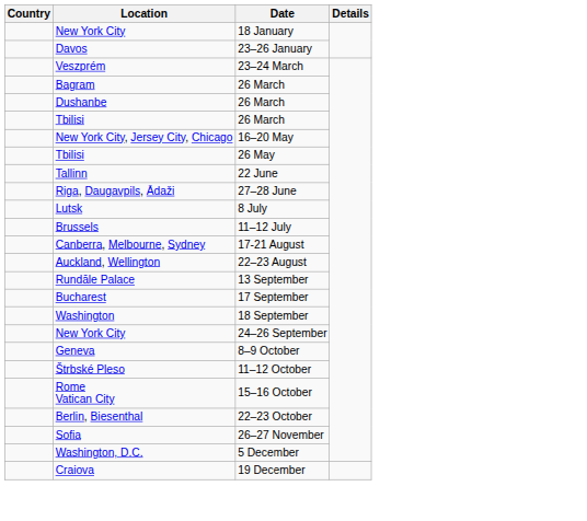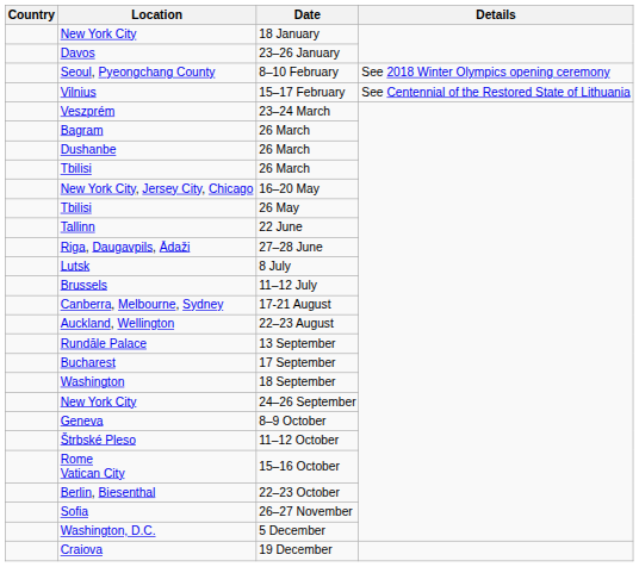+ row: Seoul, Pyeongchang County | 8–10 February | See 2018 Winter Olympics opening ceremony
+ row: Vilnius | 15–17 February | See Centennial of the Restored State of Lithuania
